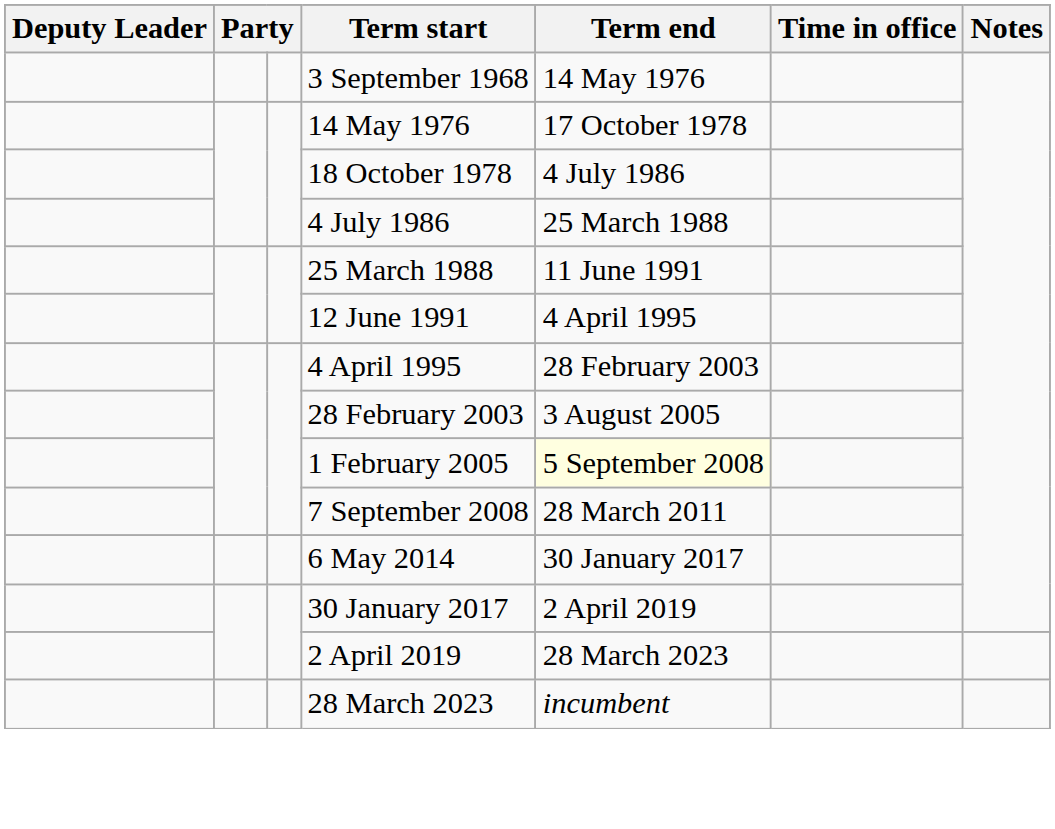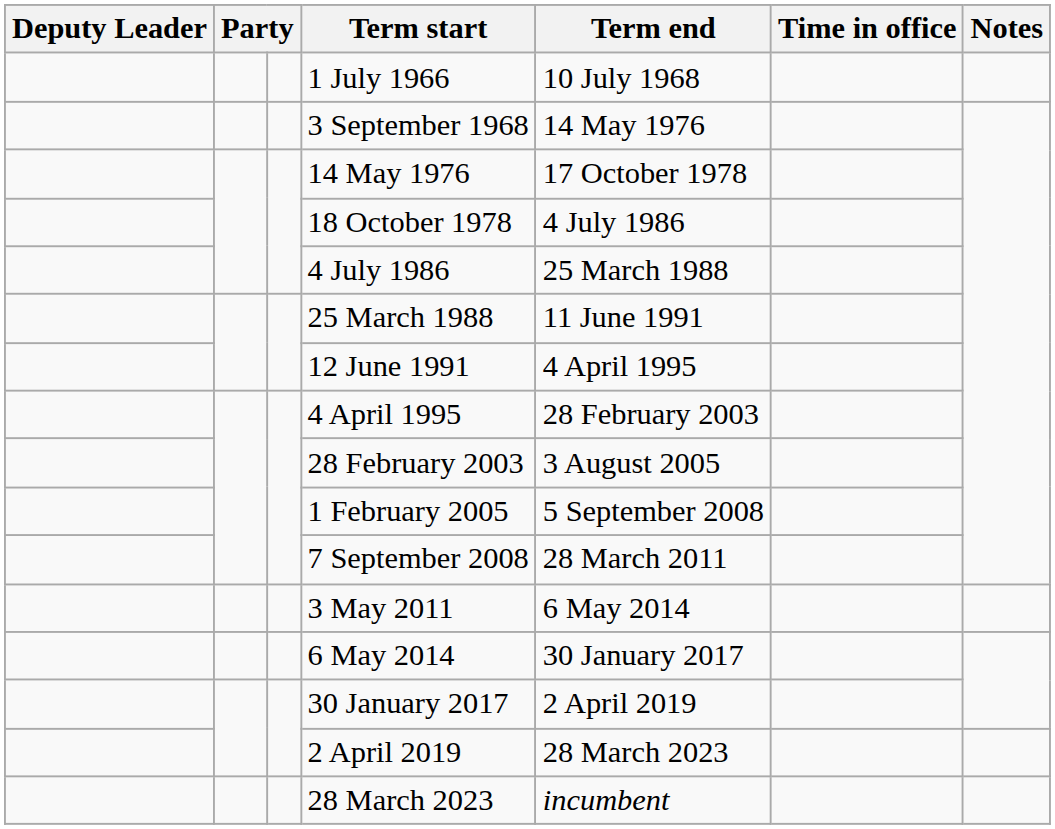+ row: 1 July 1966 | 10 July 1968
1 February 2005 | Term end: lightyellow background -> no background
+ row: 3 May 2011 | 6 May 2014
